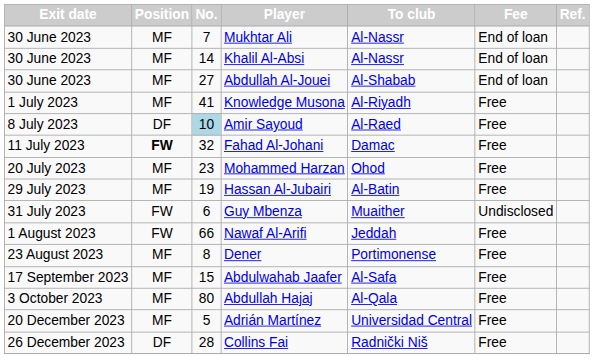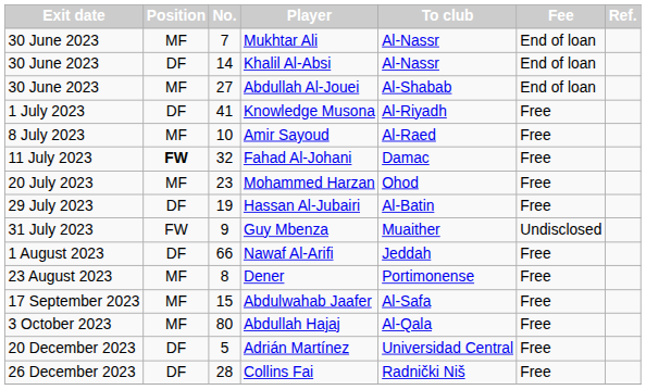Khalil Al-Absi | Position: MF -> DF
Knowledge Musona | Position: MF -> DF
Amir Sayoud | Position: DF -> MF
Amir Sayoud | No.: lightblue background -> no background
Hassan Al-Jubairi | Position: MF -> DF
Guy Mbenza | No.: 6 -> 9
Nawaf Al-Arifi | Position: FW -> DF
Adrián Martínez | Position: MF -> DF
